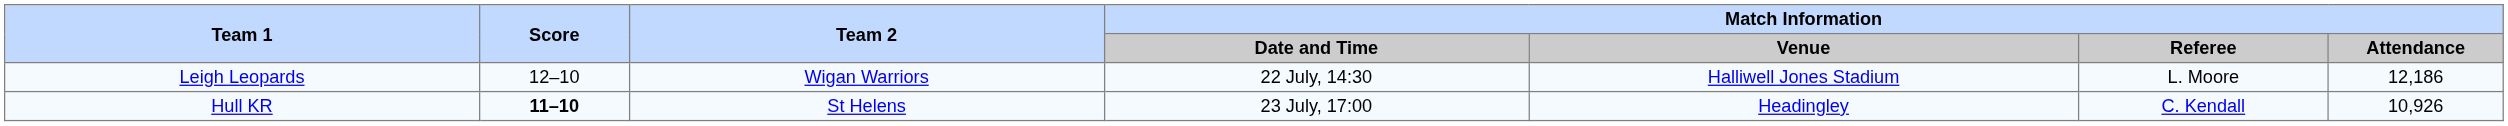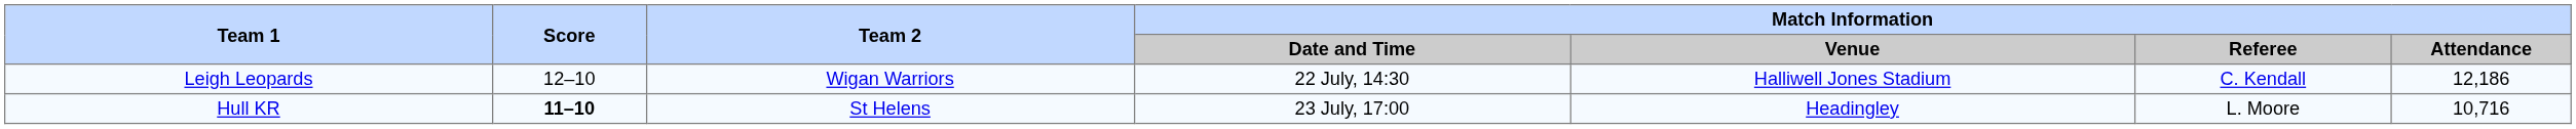Leigh Leopards | Match Information / Referee: L. Moore -> C. Kendall
Hull KR | Match Information / Referee: C. Kendall -> L. Moore
Hull KR | Match Information / Attendance: 10,926 -> 10,716
